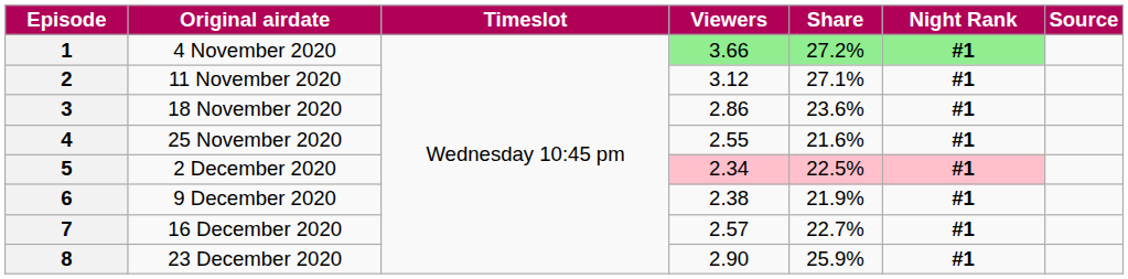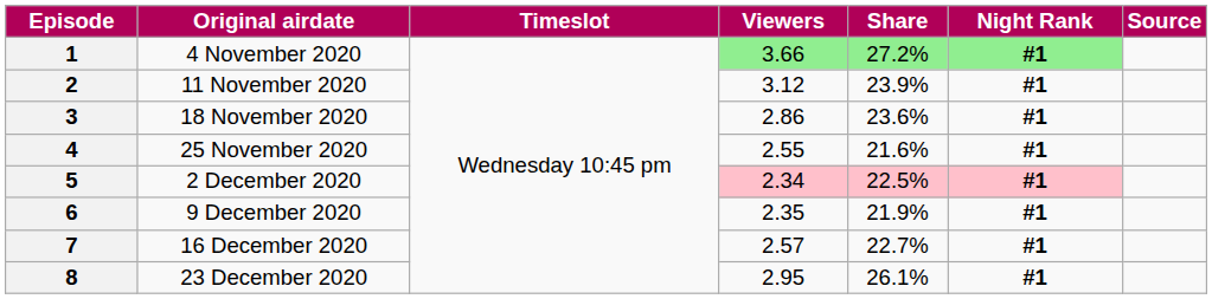2 | Share: 27.1% -> 23.9%
6 | Viewers: 2.38 -> 2.35
8 | Viewers: 2.90 -> 2.95
8 | Share: 25.9% -> 26.1%
